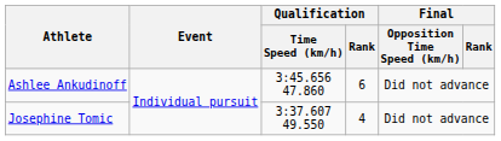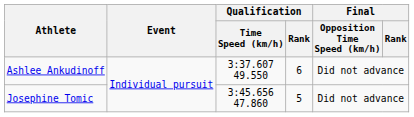Ashlee Ankudinoff | Qualification / Time Speed (km/h): 3:45.656 47.860 -> 3:37.607 49.550
Josephine Tomic | Qualification / Time Speed (km/h): 3:37.607 49.550 -> 3:45.656 47.860
Josephine Tomic | Qualification / Rank: 4 -> 5
